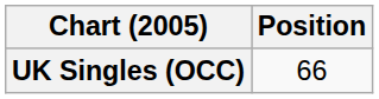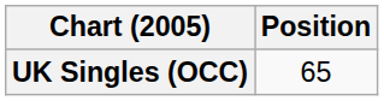UK Singles (OCC) | Position: 66 -> 65
